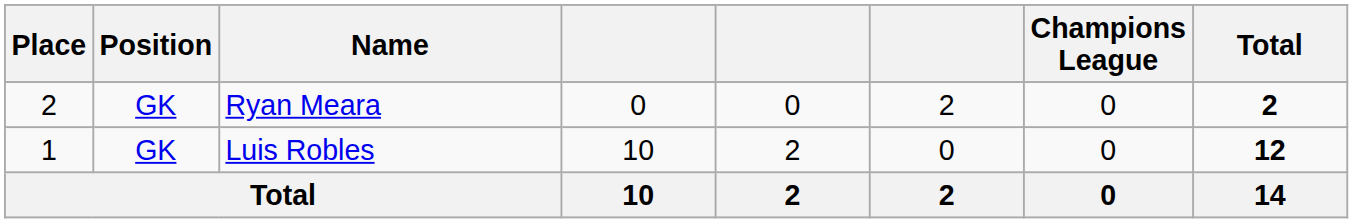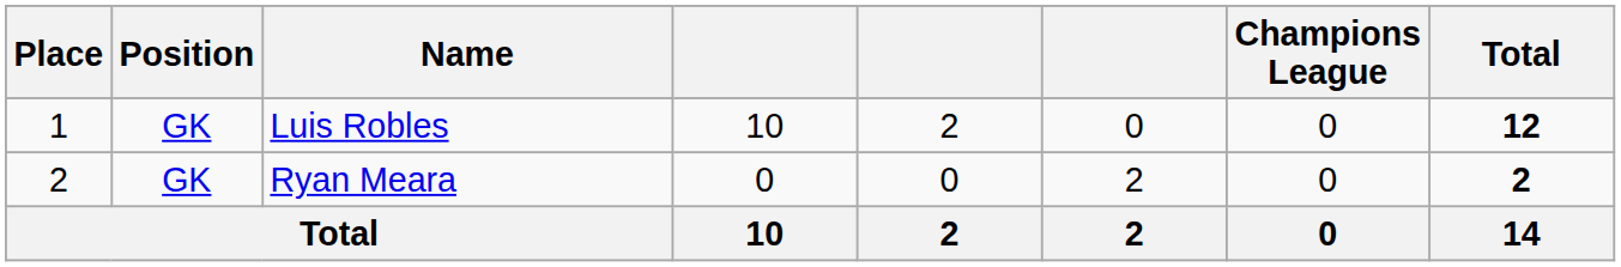rows swapped: Luis Robles <-> Ryan Meara
